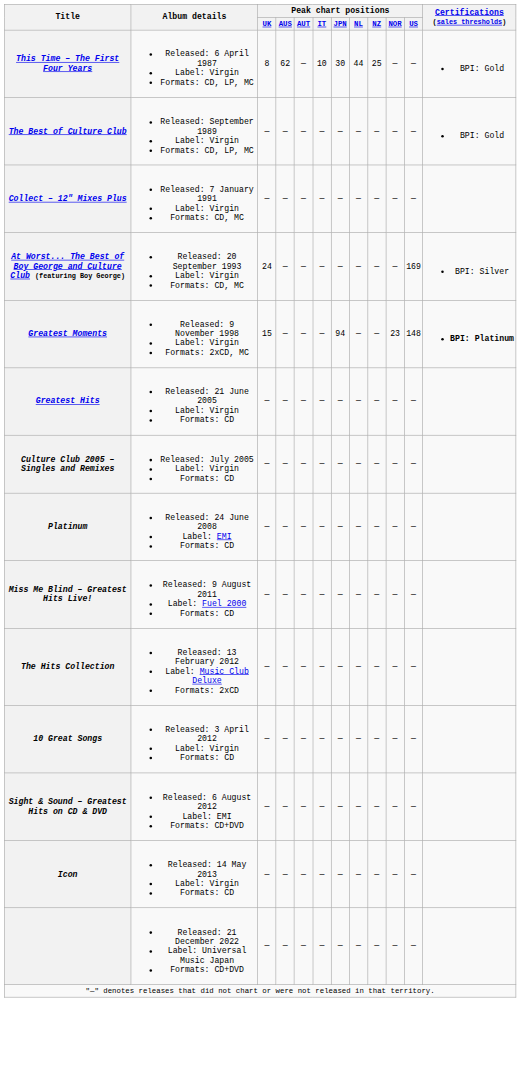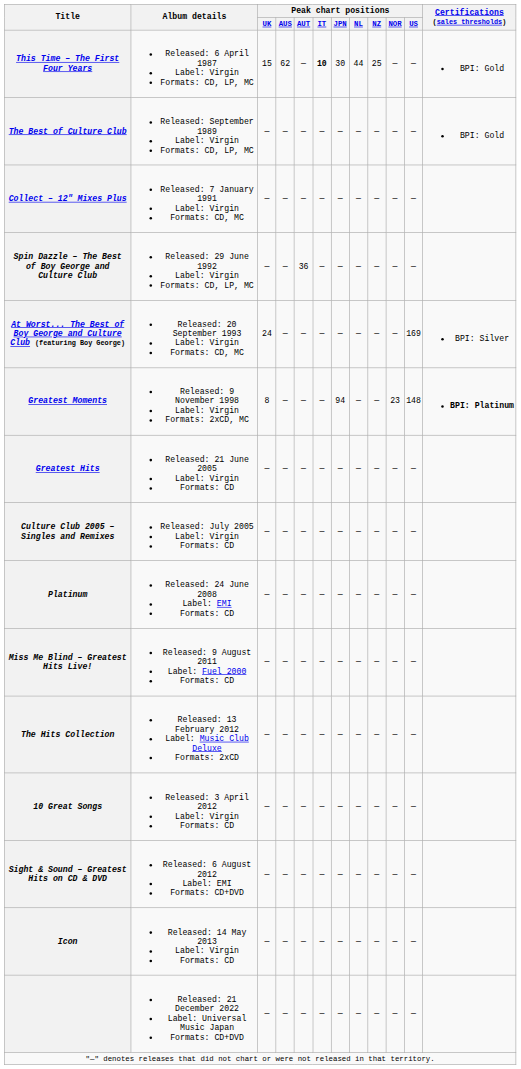This Time – The First Four Years | Peak chart positions / UK: 8 -> 15
This Time – The First Four Years | Peak chart positions / IT: normal -> bold
+ row: Spin Dazzle – The Best of Boy George and Culture Club | Released: 29 June 1992 Label: Virgin Formats: CD, LP, MC | — | — | 36 | — | — | — | — | — | —
Greatest Moments | Peak chart positions / UK: 15 -> 8
